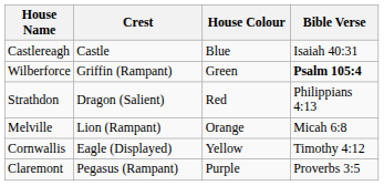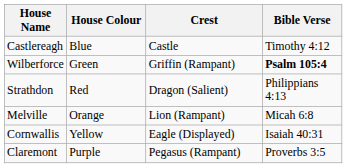columns swapped: Crest <-> House Colour
Castlereagh | Bible Verse: Isaiah 40:31 -> Timothy 4:12
Cornwallis | Bible Verse: Timothy 4:12 -> Isaiah 40:31
